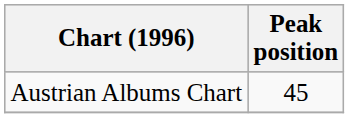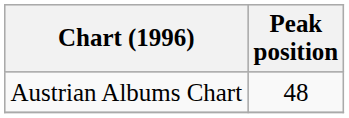Austrian Albums Chart | Peak position: 45 -> 48
